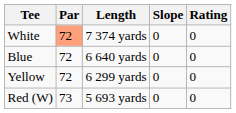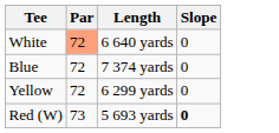- column: Rating | 0 | 0 | 0 | 0
White | Length: 7 374 yards -> 6 640 yards
Blue | Length: 6 640 yards -> 7 374 yards
Red (W) | Slope: normal -> bold
